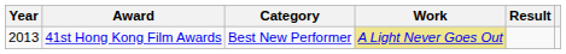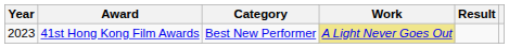41st Hong Kong Film Awards | Year: 2013 -> 2023
